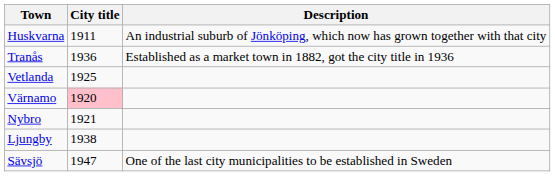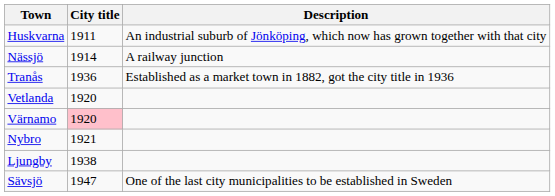+ row: Nässjö | 1914 | A railway junction
Vetlanda | City title: 1925 -> 1920
